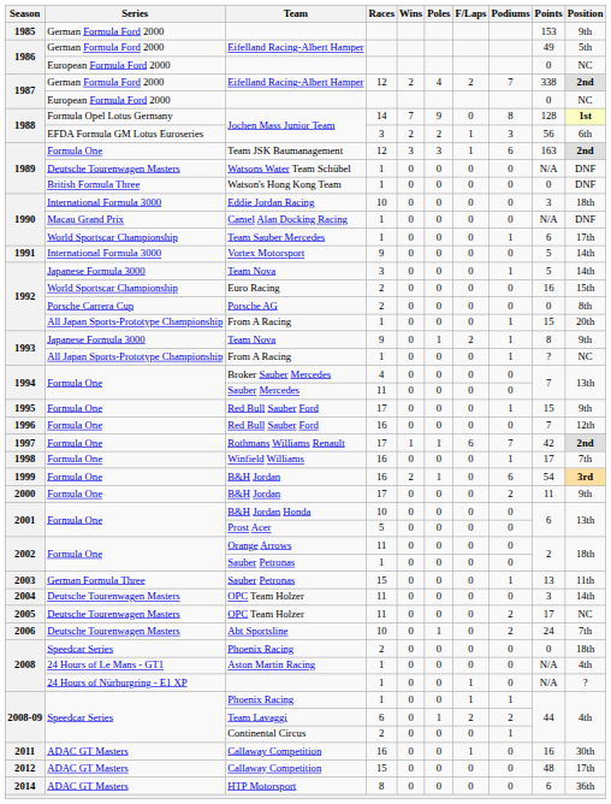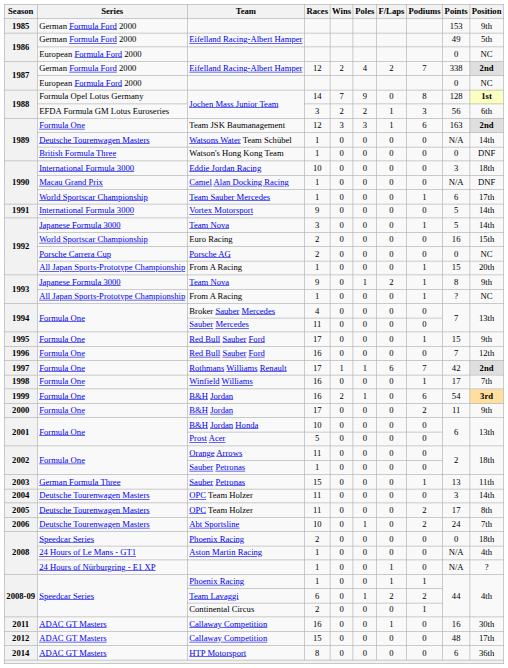Watsons Water Team Schübel | Position: DNF -> 14th
Porsche AG | Position: 8th -> NC
2005 / OPC Team Holzer | Position: NC -> 8th
